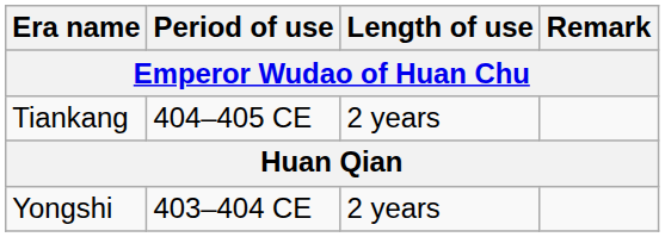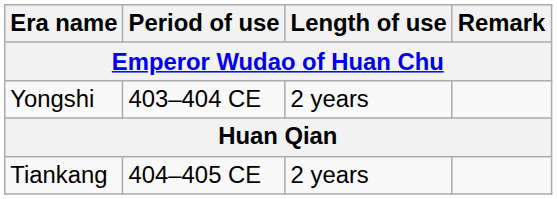rows swapped: Yongshi <-> Tiankang
